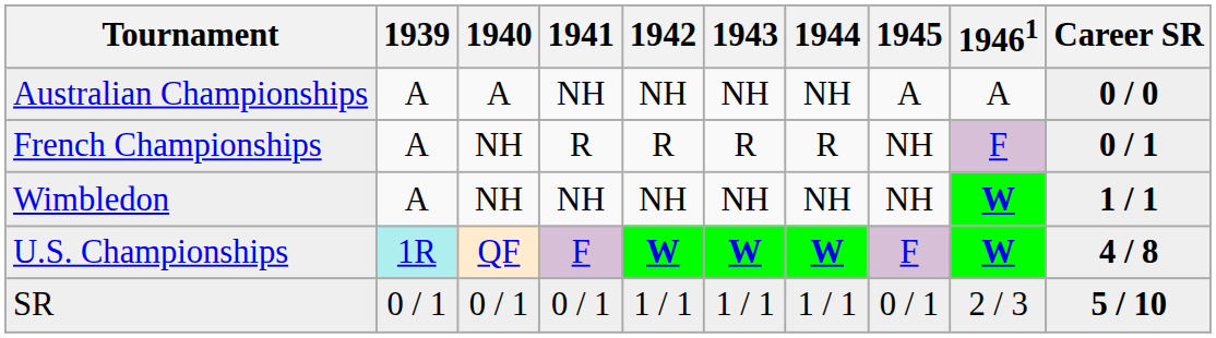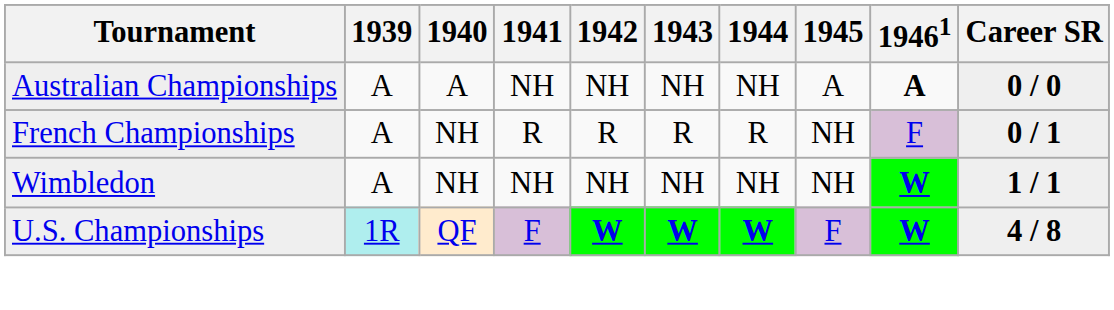Australian Championships | 19461: normal -> bold
- row: SR | 0 / 1 | 0 / 1 | 0 / 1 | 1 / 1 | 1 / 1 | 1 / 1 | 0 / 1 | 2 / 3 | 5 / 10
